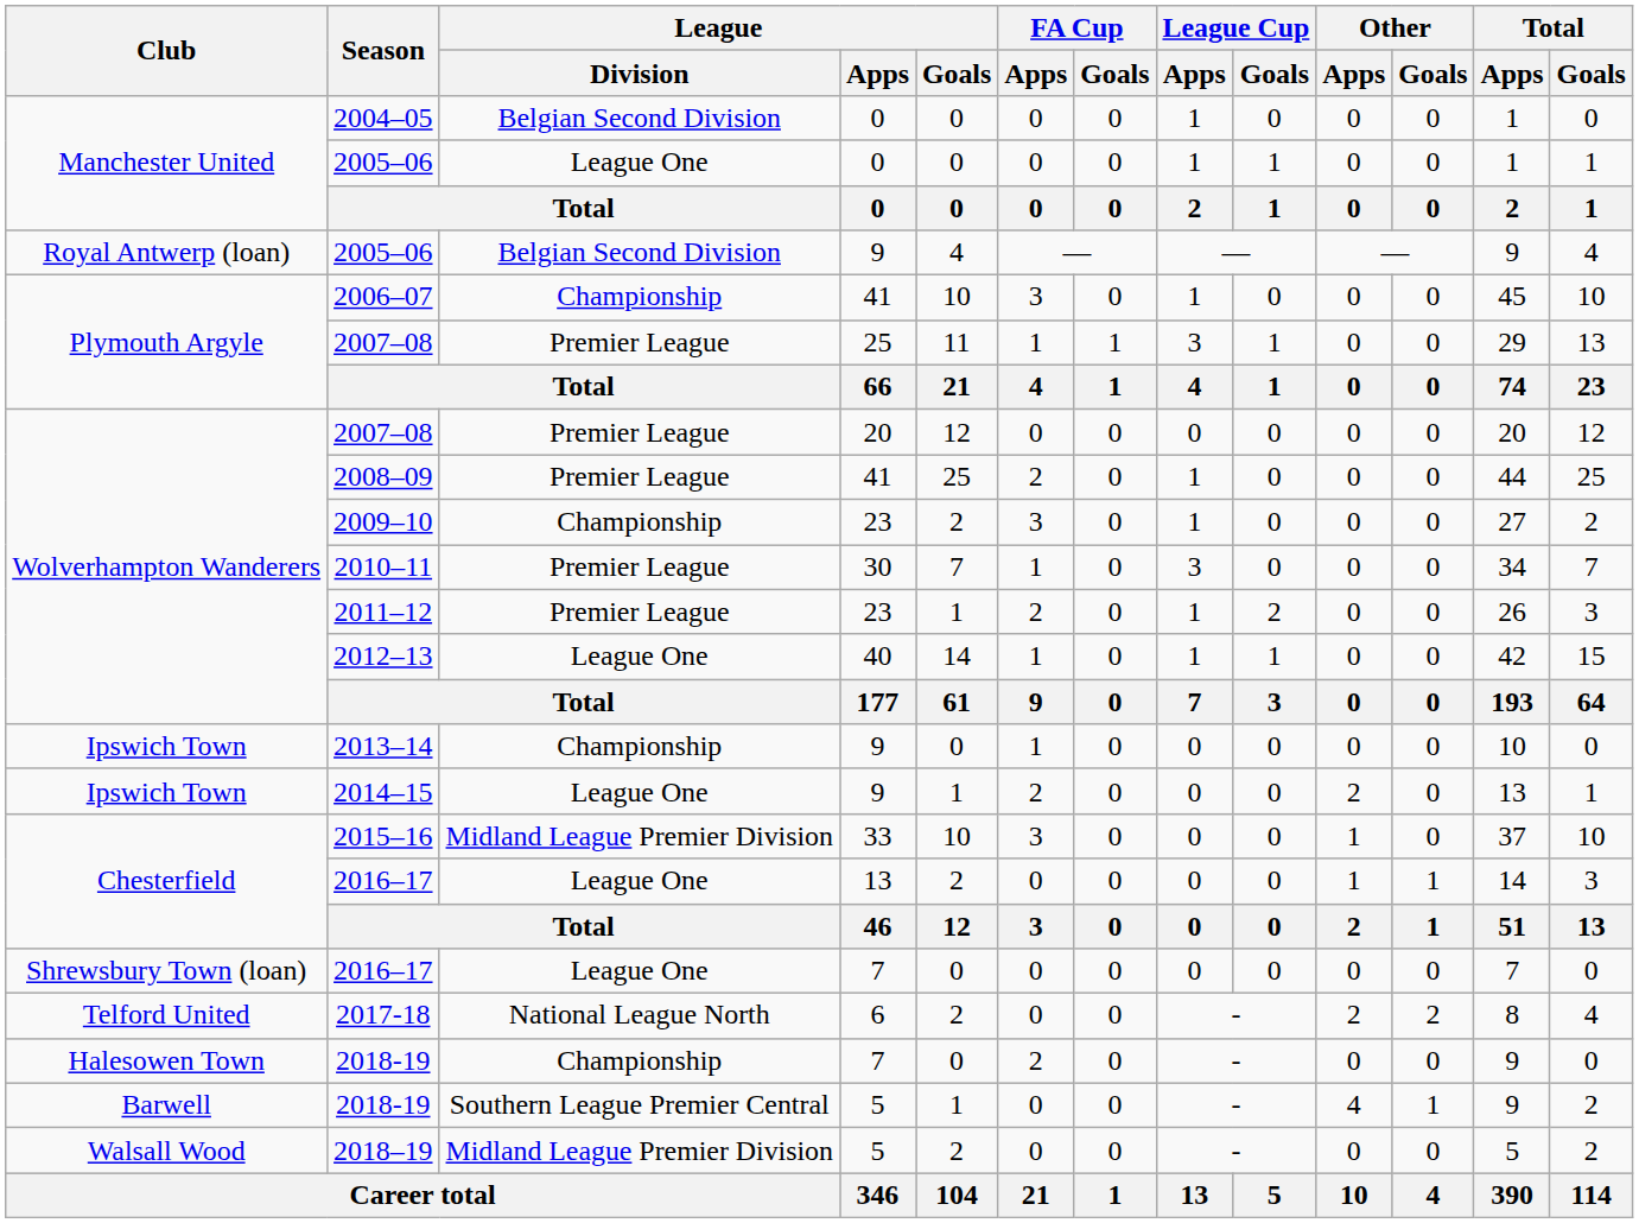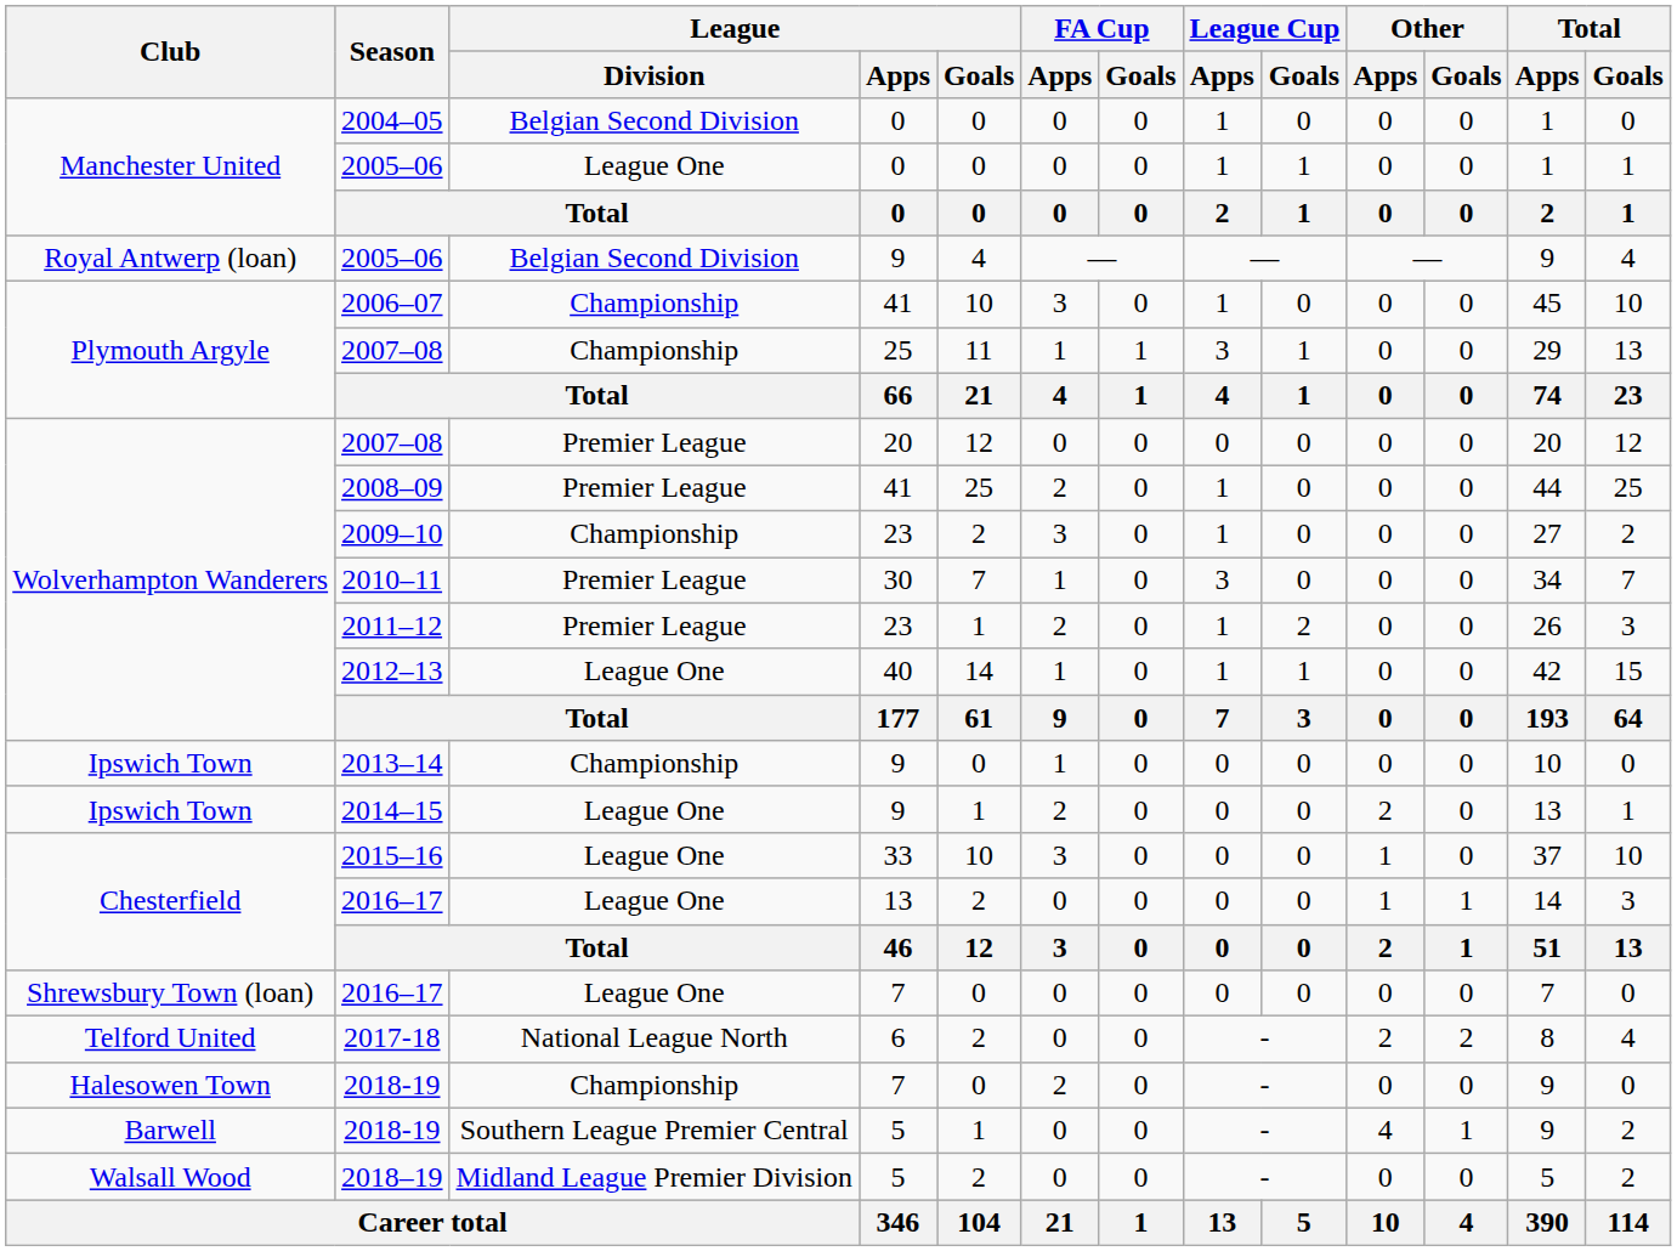2007–08 / 25 | League / Division: Premier League -> Championship
2015–16 | League / Division: Midland League Premier Division -> League One
